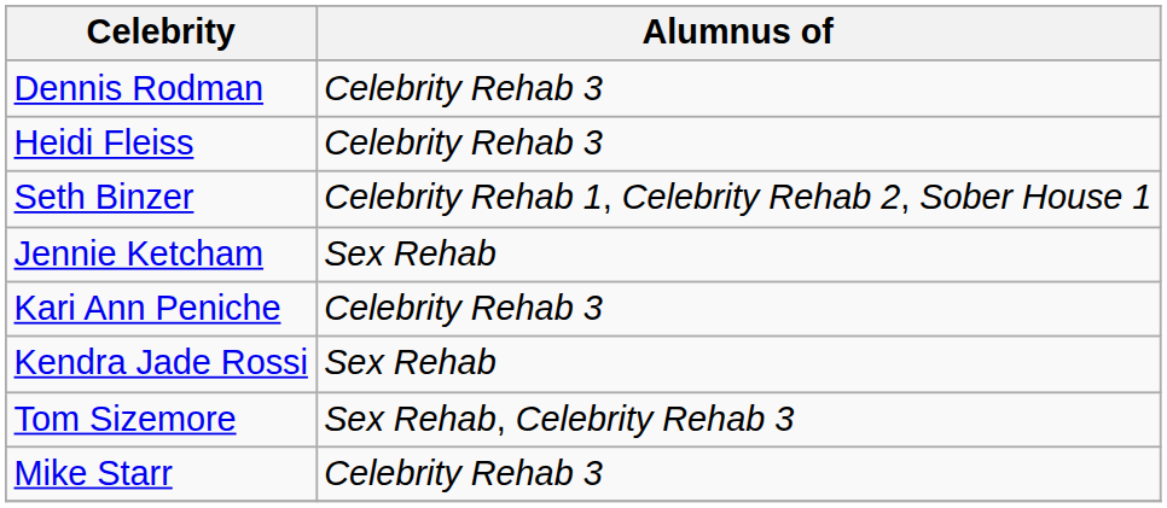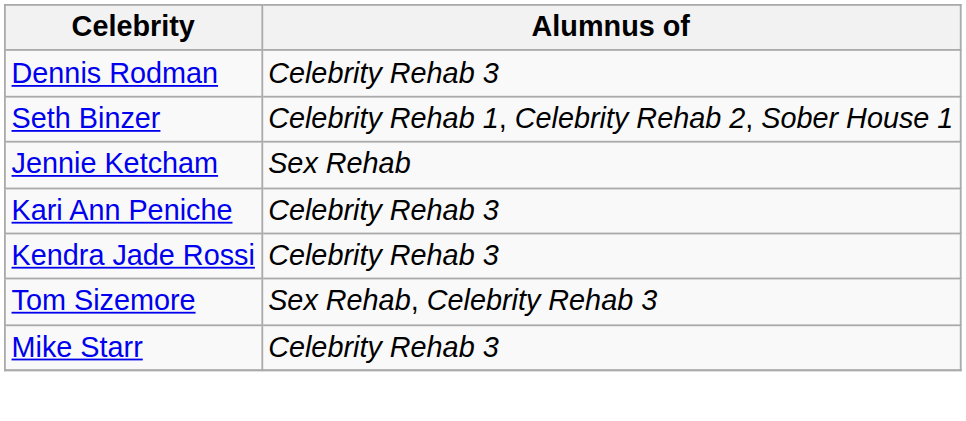- row: Heidi Fleiss | Celebrity Rehab 3
Kendra Jade Rossi | Alumnus of: Sex Rehab -> Celebrity Rehab 3
